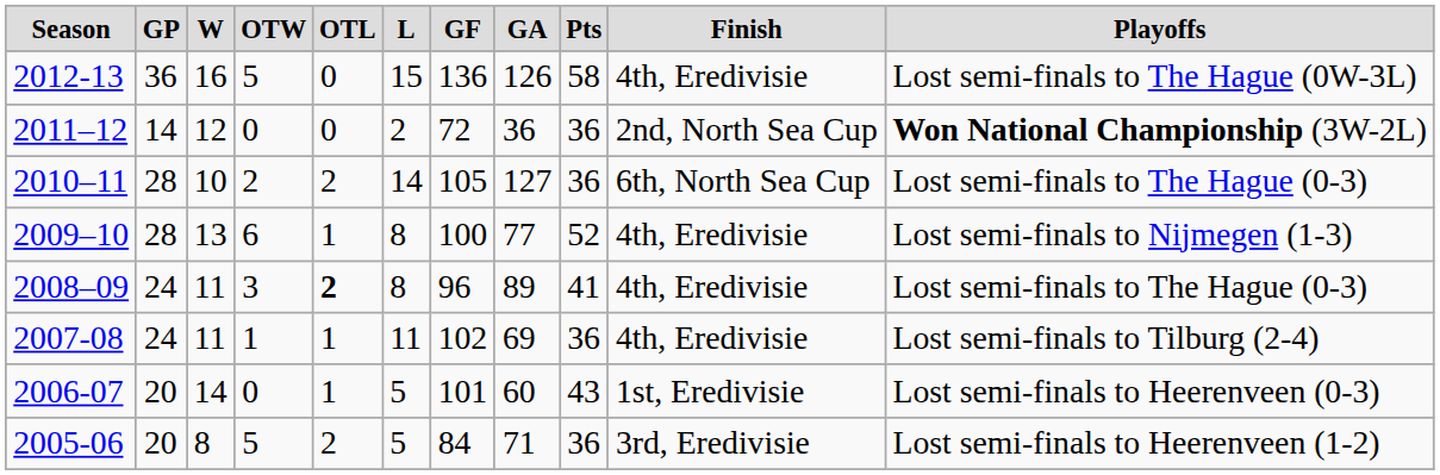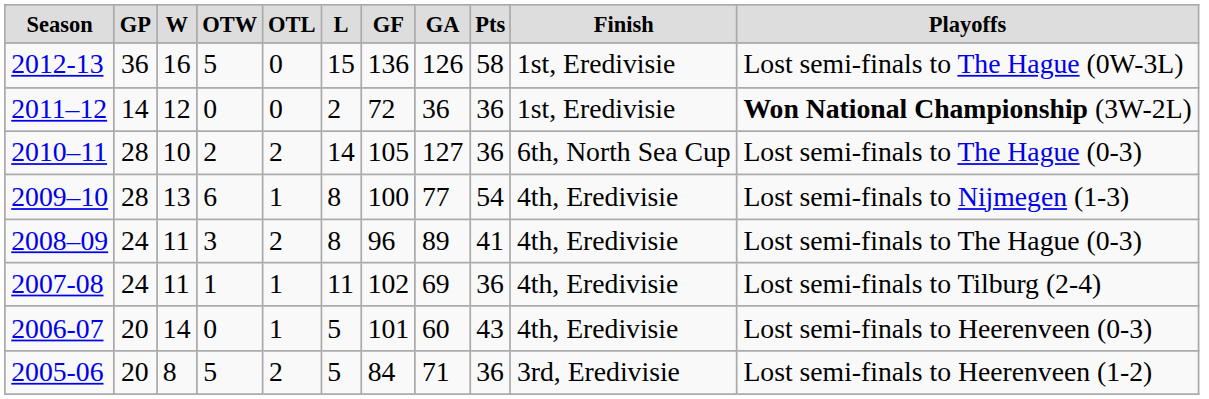2012-13 | column 10: 4th, Eredivisie -> 1st, Eredivisie
2011–12 | column 10: 2nd, North Sea Cup -> 1st, Eredivisie
2009–10 | column 9: 52 -> 54
2008–09 | column 5: bold -> normal
2006-07 | column 10: 1st, Eredivisie -> 4th, Eredivisie
